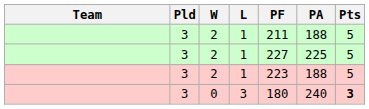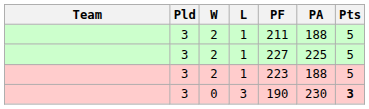0 | PF: 180 -> 190
0 | PA: 240 -> 230
